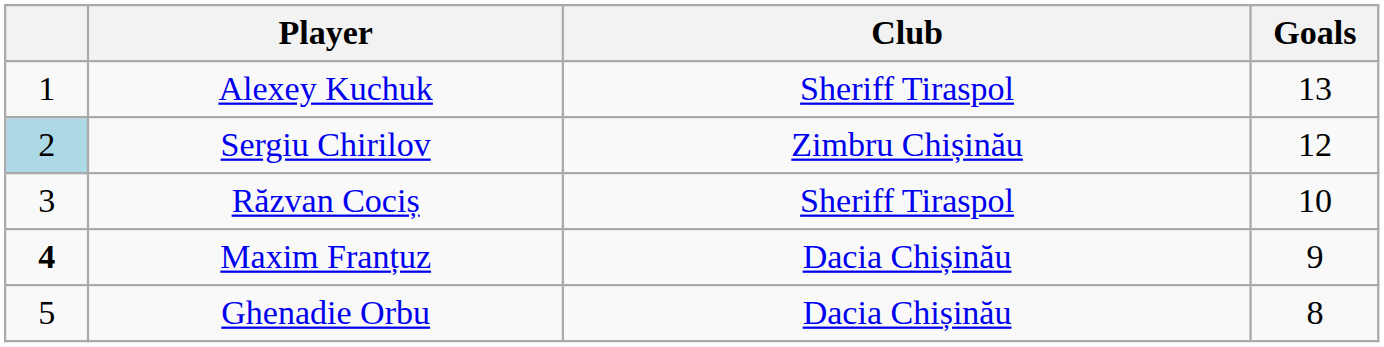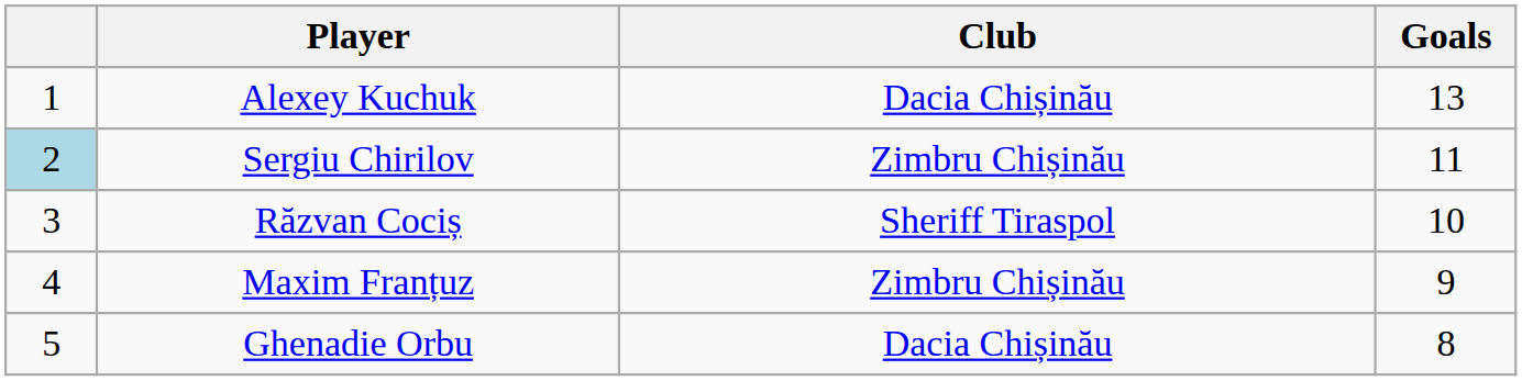Alexey Kuchuk | Club: Sheriff Tiraspol -> Dacia Chișinău
Sergiu Chirilov | Goals: 12 -> 11
Maxim Franțuz | column 1: bold -> normal
Maxim Franțuz | Club: Dacia Chișinău -> Zimbru Chișinău
